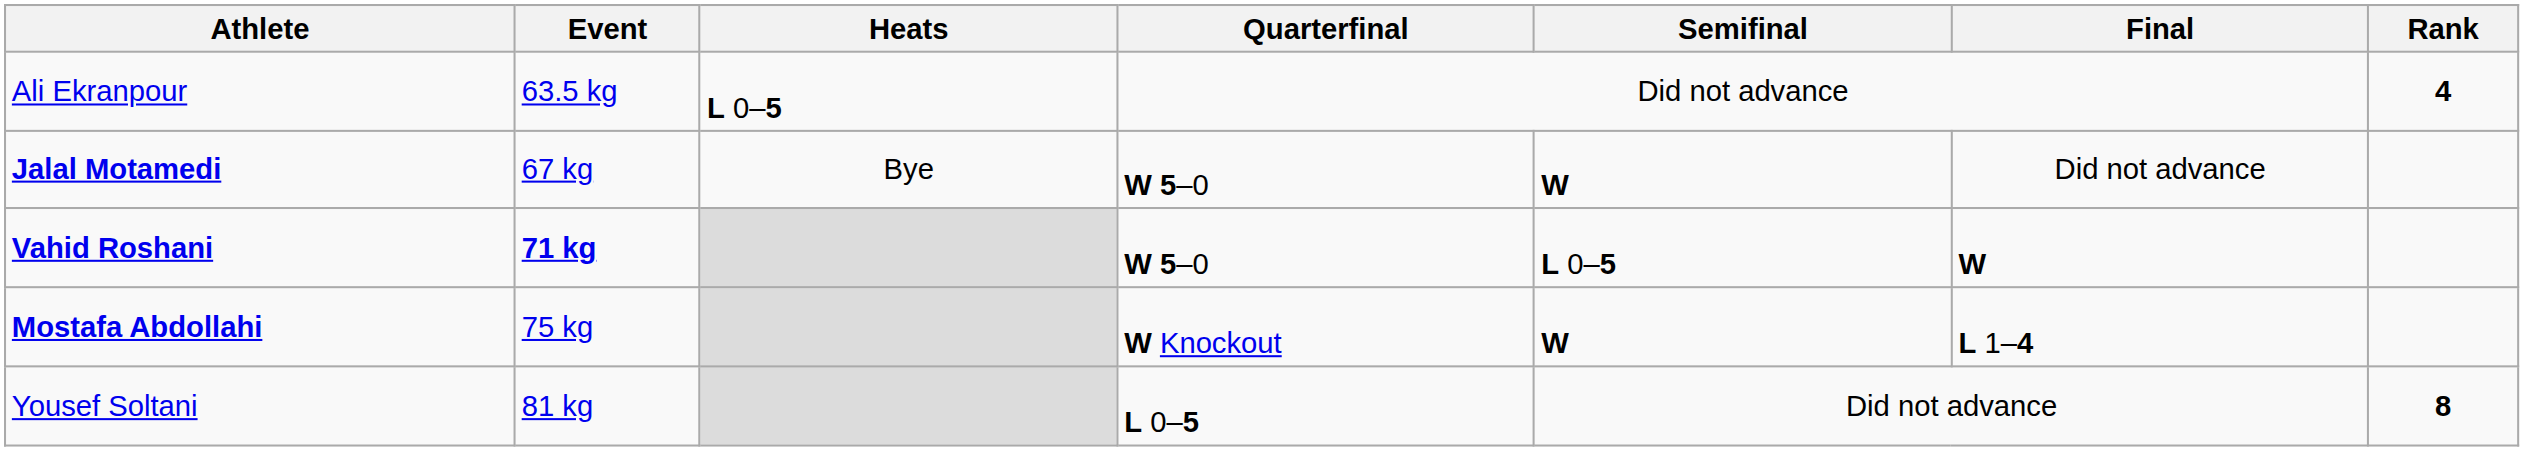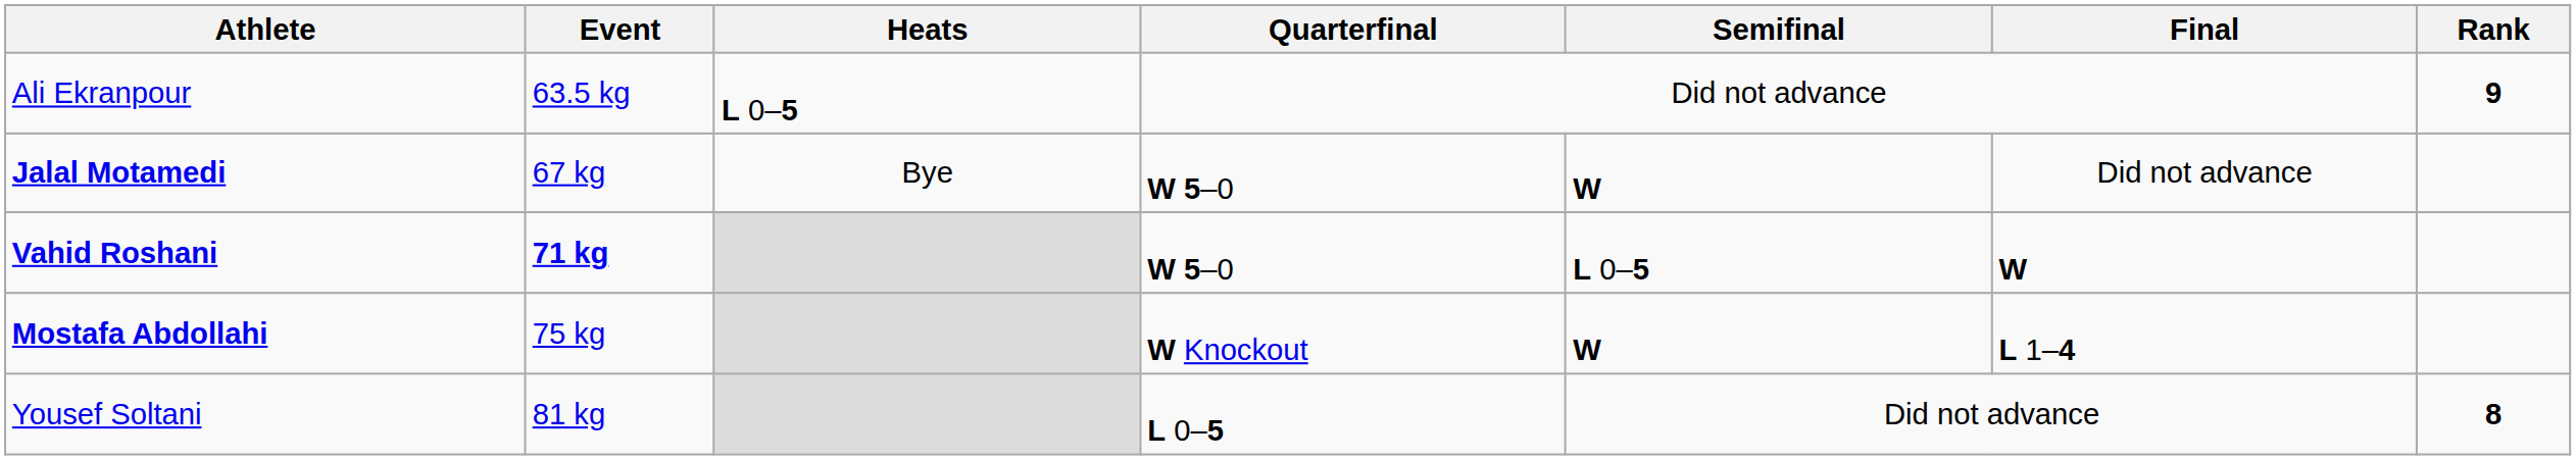Ali Ekranpour | Rank: 4 -> 9
